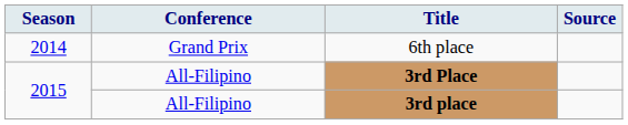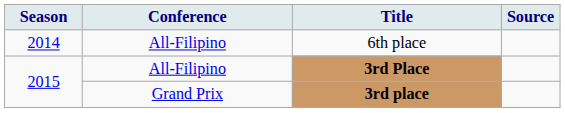6th place | Conference: Grand Prix -> All-Filipino
3rd place | Conference: All-Filipino -> Grand Prix
